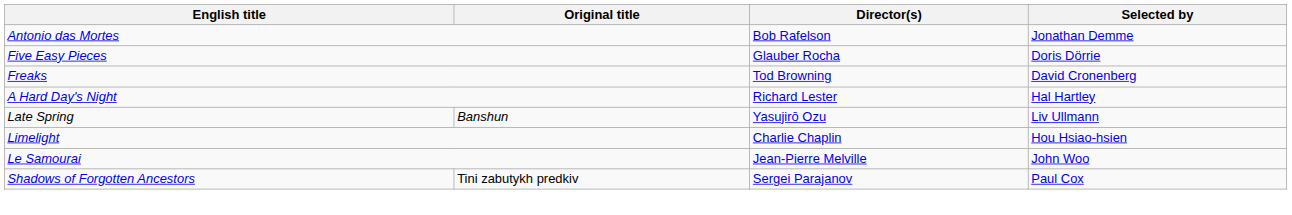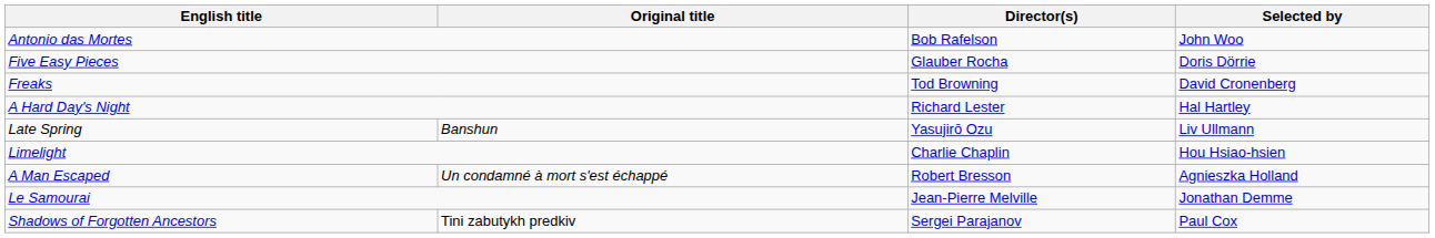Antonio das Mortes | Selected by: Jonathan Demme -> John Woo
+ row: A Man Escaped | Un condamné à mort s'est échappé | Robert Bresson | Agnieszka Holland
Le Samourai | Selected by: John Woo -> Jonathan Demme
